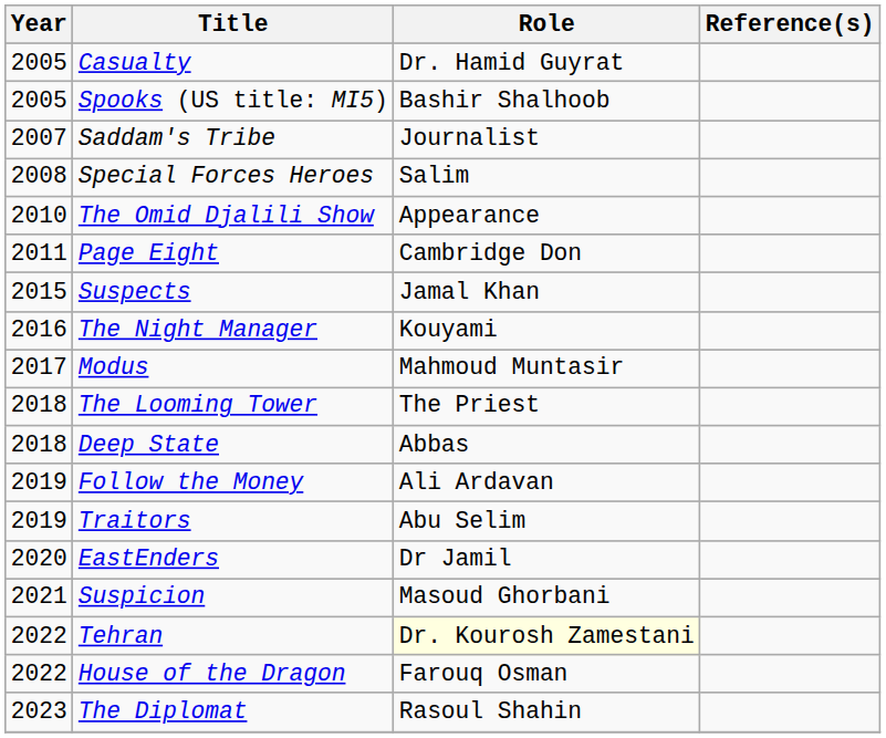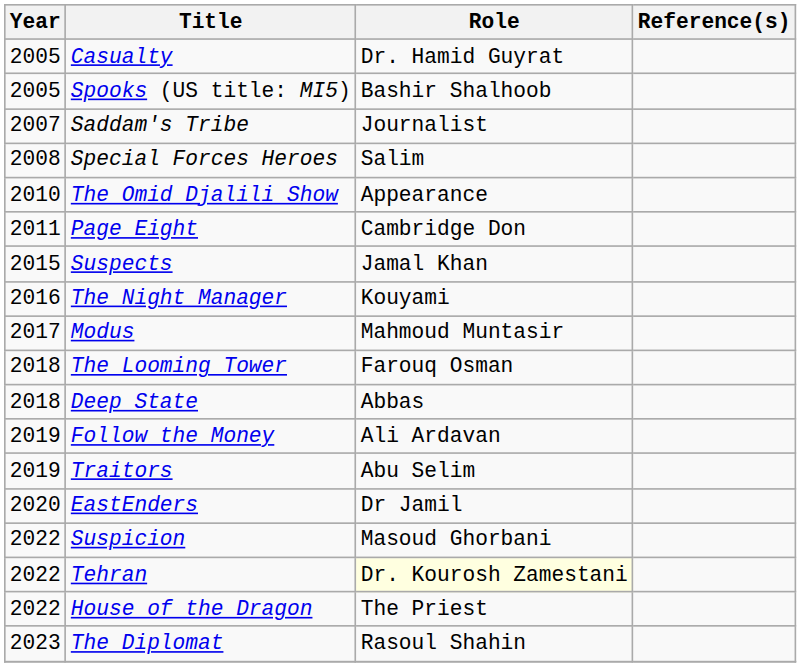The Looming Tower | Role: The Priest -> Farouq Osman
Suspicion | Year: 2021 -> 2022
House of the Dragon | Role: Farouq Osman -> The Priest
